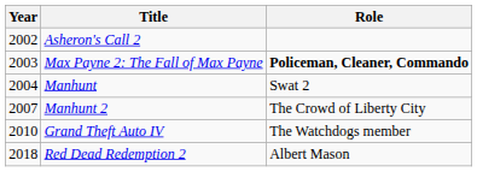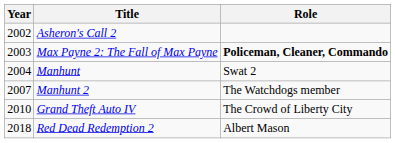Manhunt 2 | Role: The Crowd of Liberty City -> The Watchdogs member
Grand Theft Auto IV | Role: The Watchdogs member -> The Crowd of Liberty City
